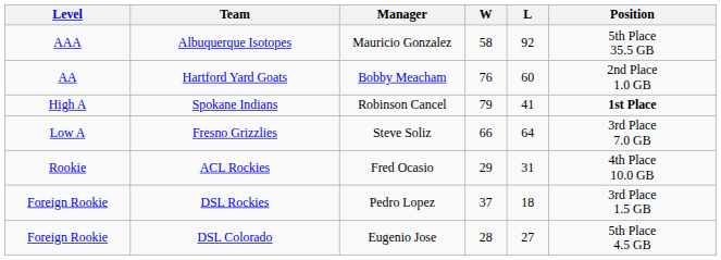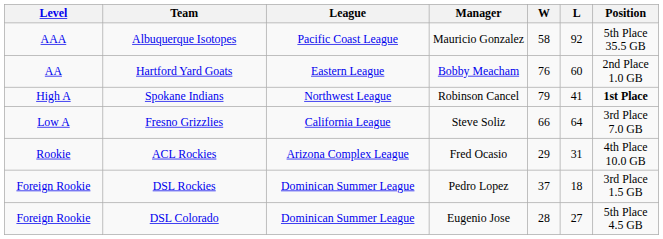+ column: League | Pacific Coast League | Eastern League | Northwest League | California League | Arizona Complex League | Dominican Summer League | Dominican Summer League
